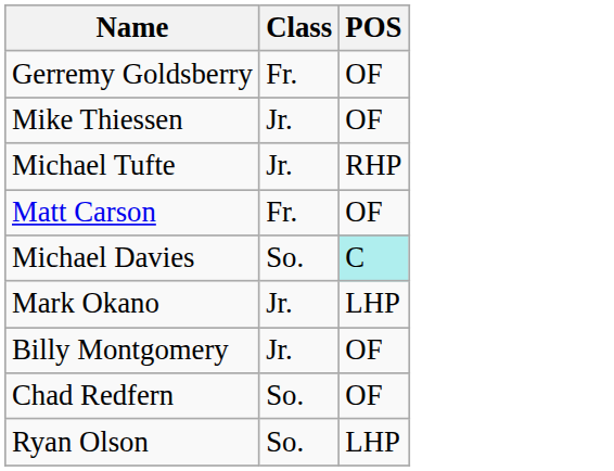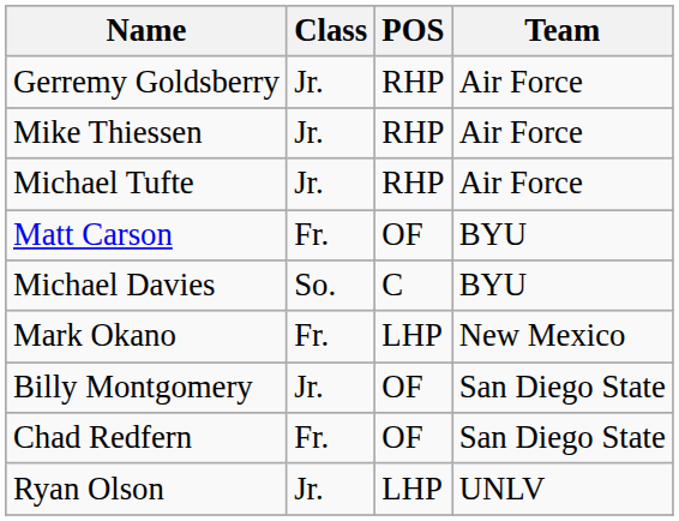+ column: Team | Air Force | Air Force | Air Force | BYU | BYU | New Mexico | San Diego State | San Diego State | UNLV
Gerremy Goldsberry | Class: Fr. -> Jr.
Gerremy Goldsberry | POS: OF -> RHP
Mike Thiessen | POS: OF -> RHP
Michael Davies | POS: paleturquoise background -> no background
Mark Okano | Class: Jr. -> Fr.
Chad Redfern | Class: So. -> Fr.
Ryan Olson | Class: So. -> Jr.
